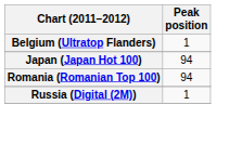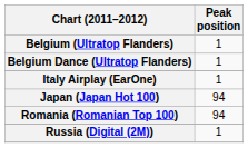+ row: Belgium Dance (Ultratop Flanders) | 1
+ row: Italy Airplay (EarOne) | 1
